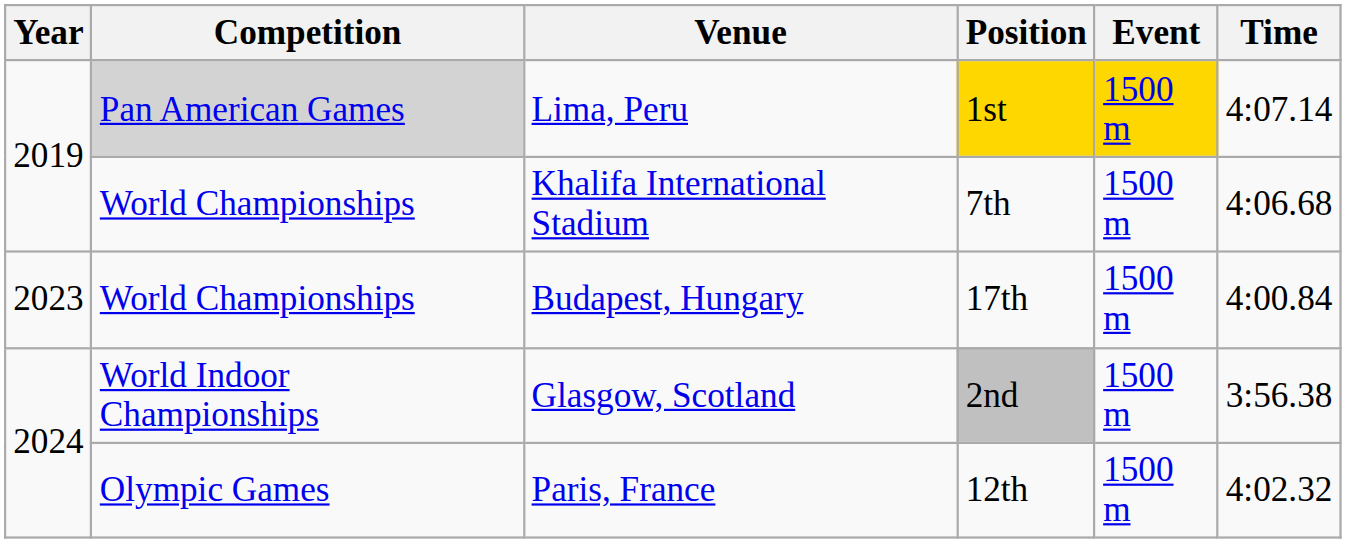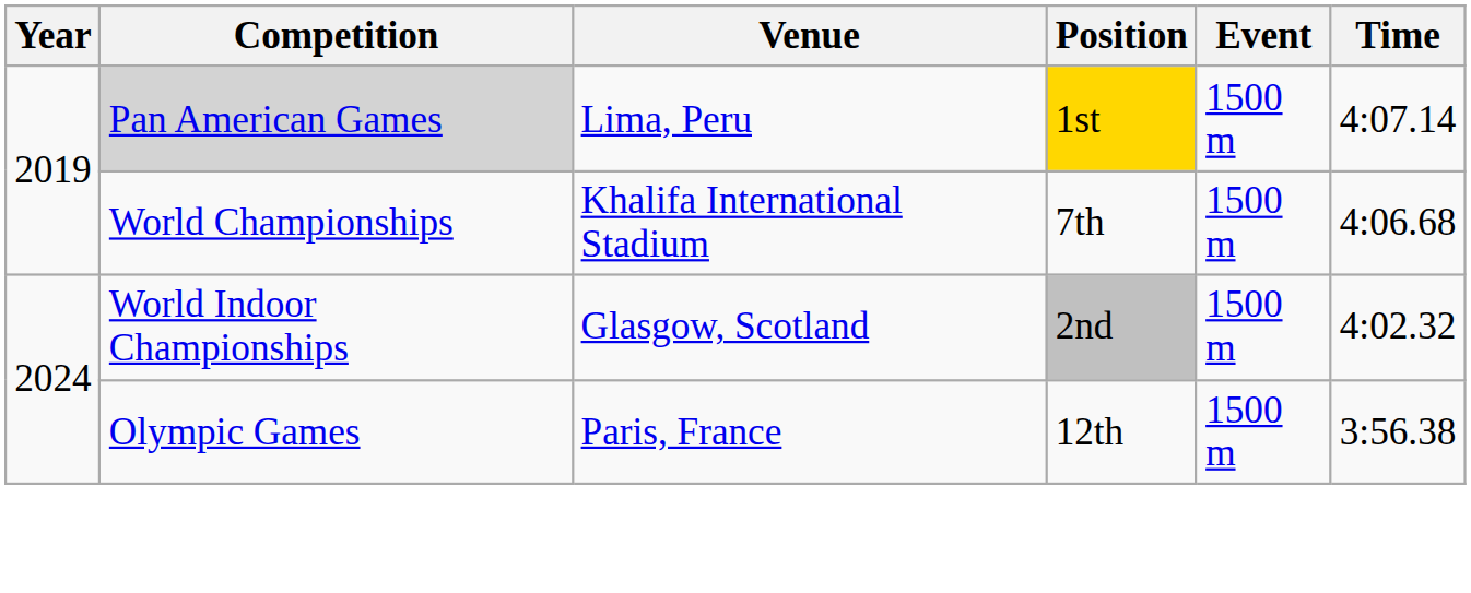Lima, Peru | Event: gold background -> no background
- row: 2023 | World Championships | Budapest, Hungary | 17th | 1500 m | 4:00.84
Glasgow, Scotland | Time: 3:56.38 -> 4:02.32
Paris, France | Time: 4:02.32 -> 3:56.38
